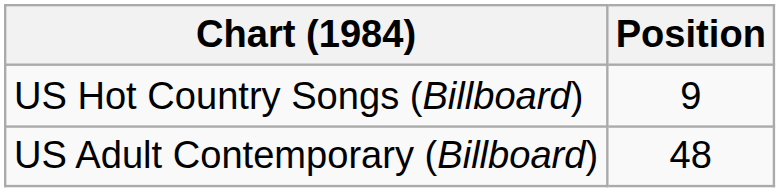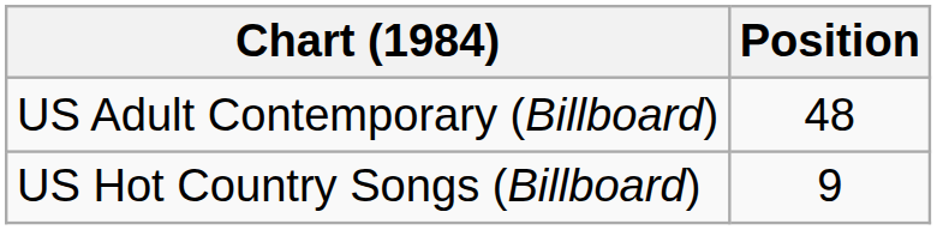rows swapped: US Adult Contemporary (Billboard) <-> US Hot Country Songs (Billboard)
